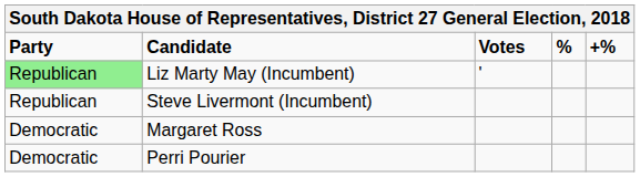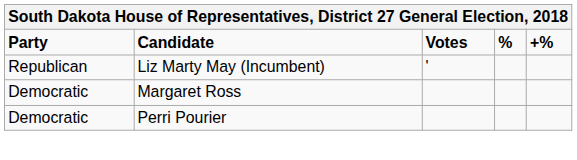Liz Marty May (Incumbent) | Party: lightgreen background -> no background
- row: Republican | Steve Livermont (Incumbent)
